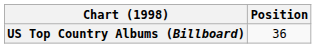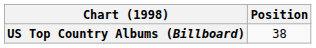US Top Country Albums (Billboard) | Position: 36 -> 38
